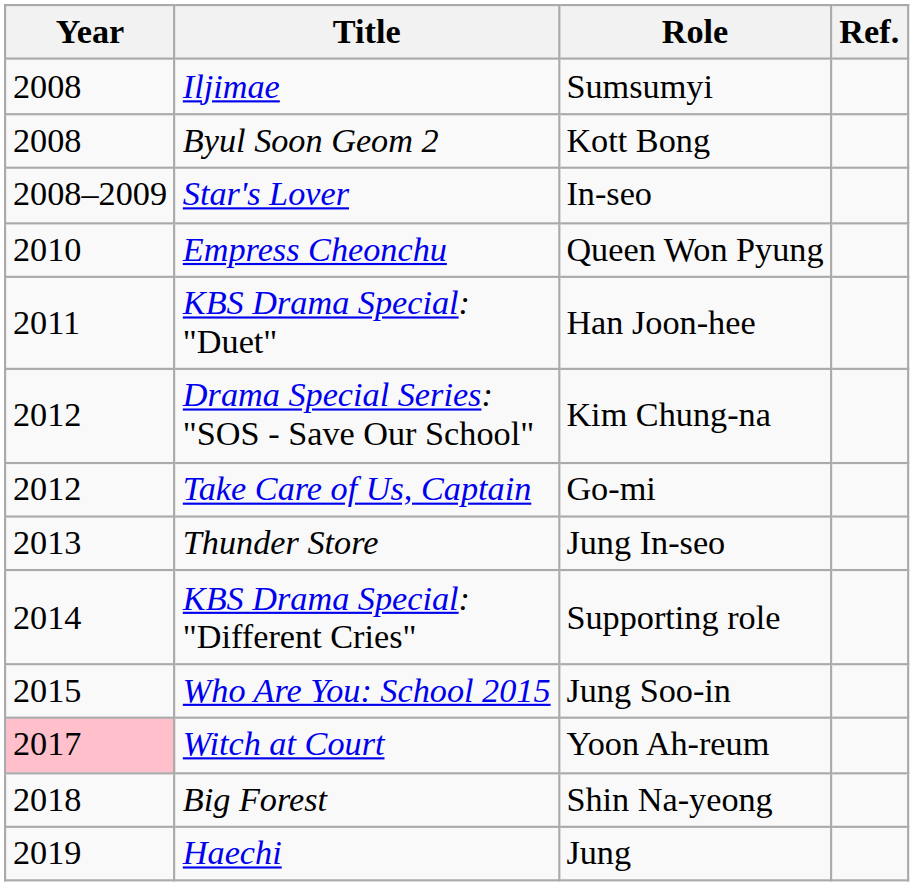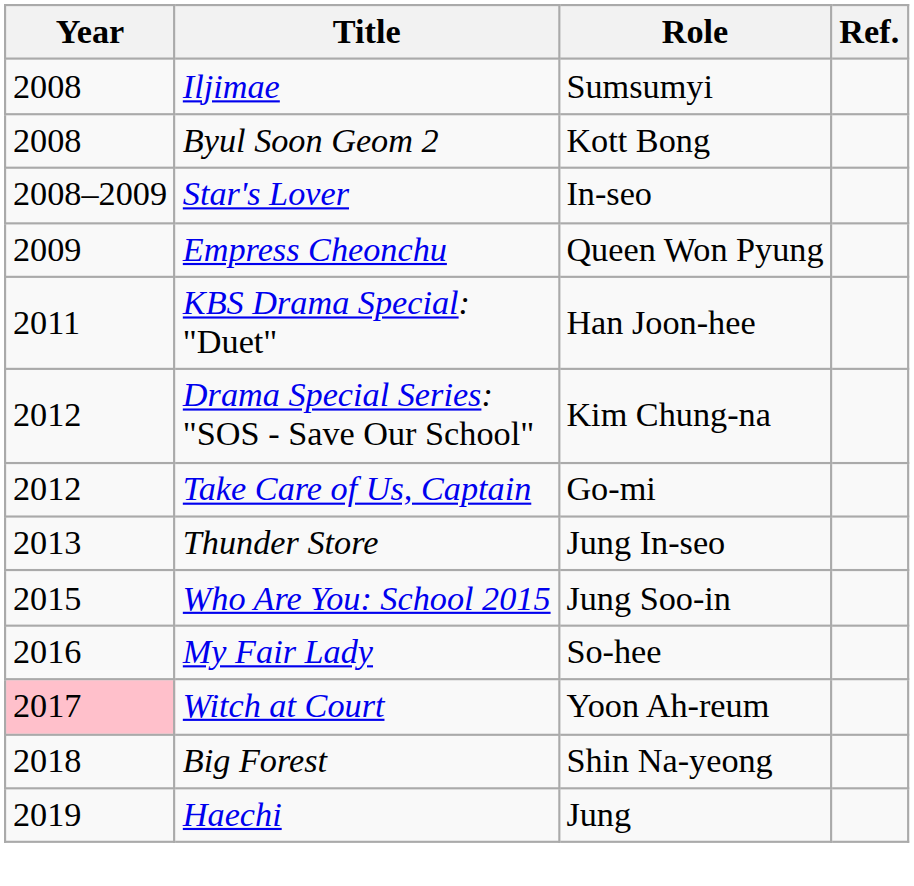Empress Cheonchu | Year: 2010 -> 2009
- row: 2014 | KBS Drama Special: "Different Cries" | Supporting role
+ row: 2016 | My Fair Lady | So-hee
